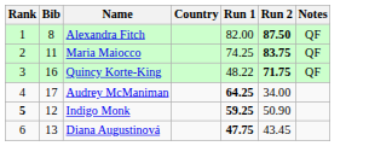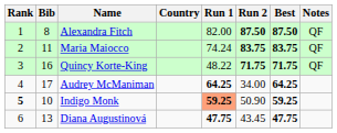+ column: Best | 87.50 | 83.75 | 71.75 | 64.25 | 59.25 | 47.75
Maria Maiocco | Run 1: 74.25 -> 74.24
Indigo Monk | Bib: 12 -> 10
Indigo Monk | Run 1: no background -> lightsalmon background
